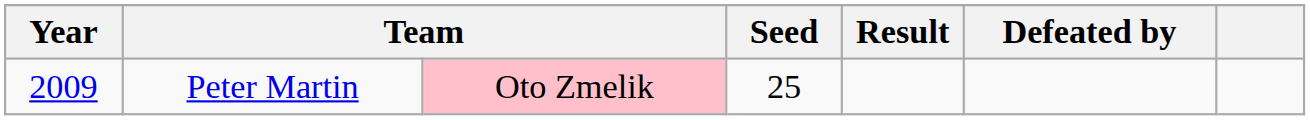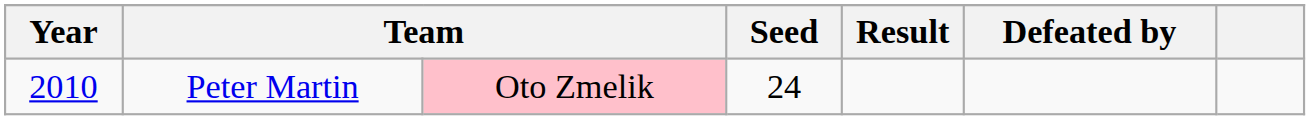Peter Martin | Year: 2009 -> 2010
Peter Martin | Seed: 25 -> 24
